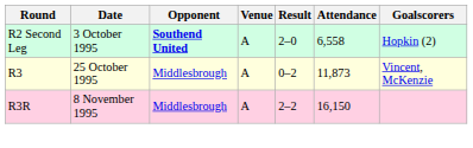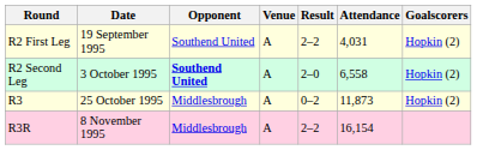+ row: R2 First Leg | 19 September 1995 | Southend United | A | 2–2 | 4,031 | Hopkin (2)
R3 | Goalscorers: Vincent, McKenzie -> Hopkin (2)
R3R | Attendance: 16,150 -> 16,154
